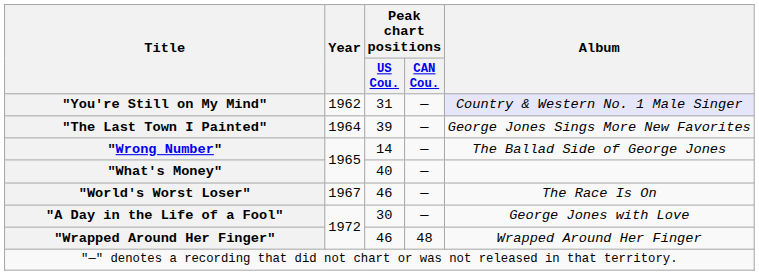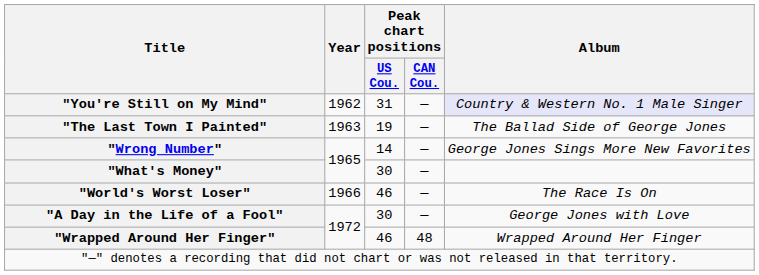"The Last Town I Painted" | Year: 1964 -> 1963
"The Last Town I Painted" | Peak chart positions / US Cou.: 39 -> 19
"The Last Town I Painted" | Album: George Jones Sings More New Favorites -> The Ballad Side of George Jones
"Wrong Number" | Album: The Ballad Side of George Jones -> George Jones Sings More New Favorites
"What's Money" | Peak chart positions / US Cou.: 40 -> 30
"World's Worst Loser" | Year: 1967 -> 1966
